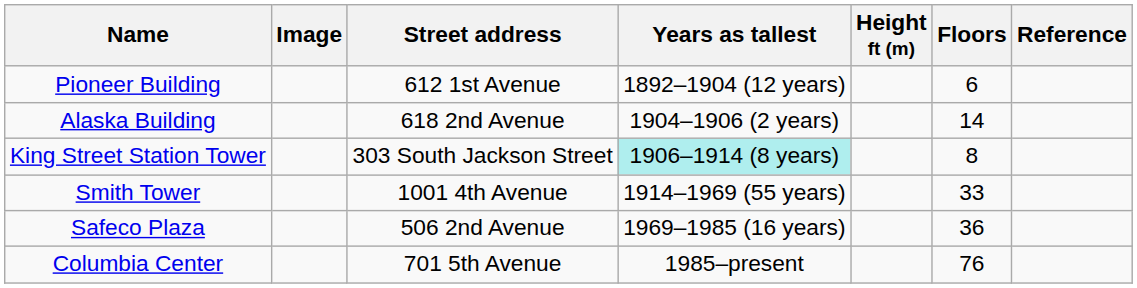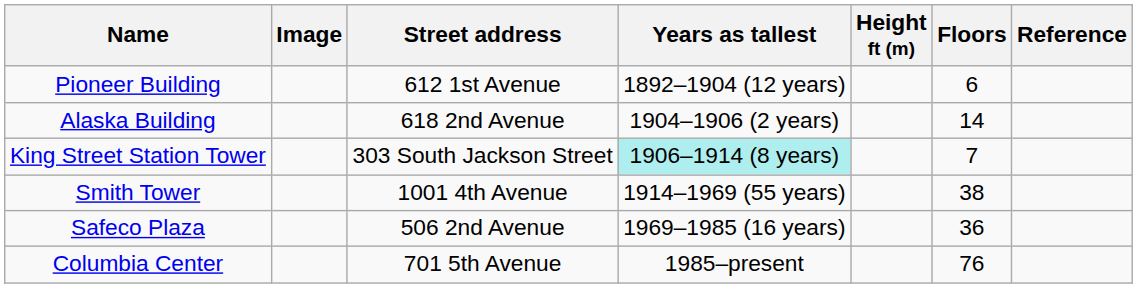King Street Station Tower | Floors: 8 -> 7
Smith Tower | Floors: 33 -> 38
